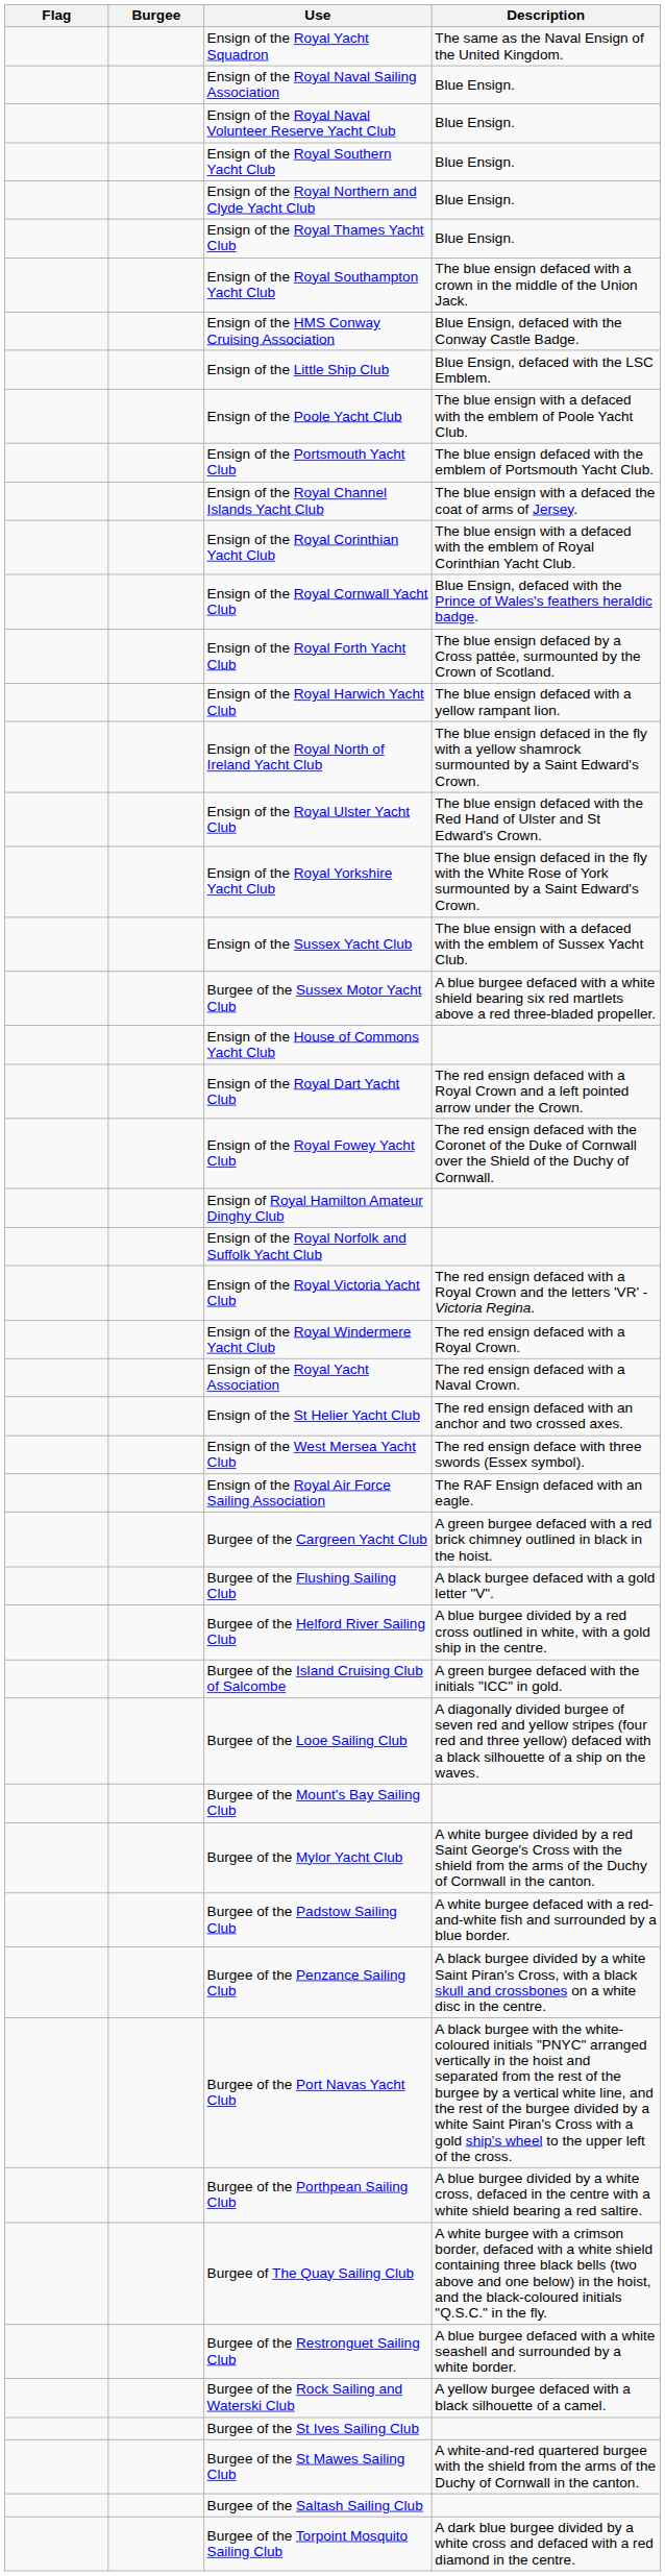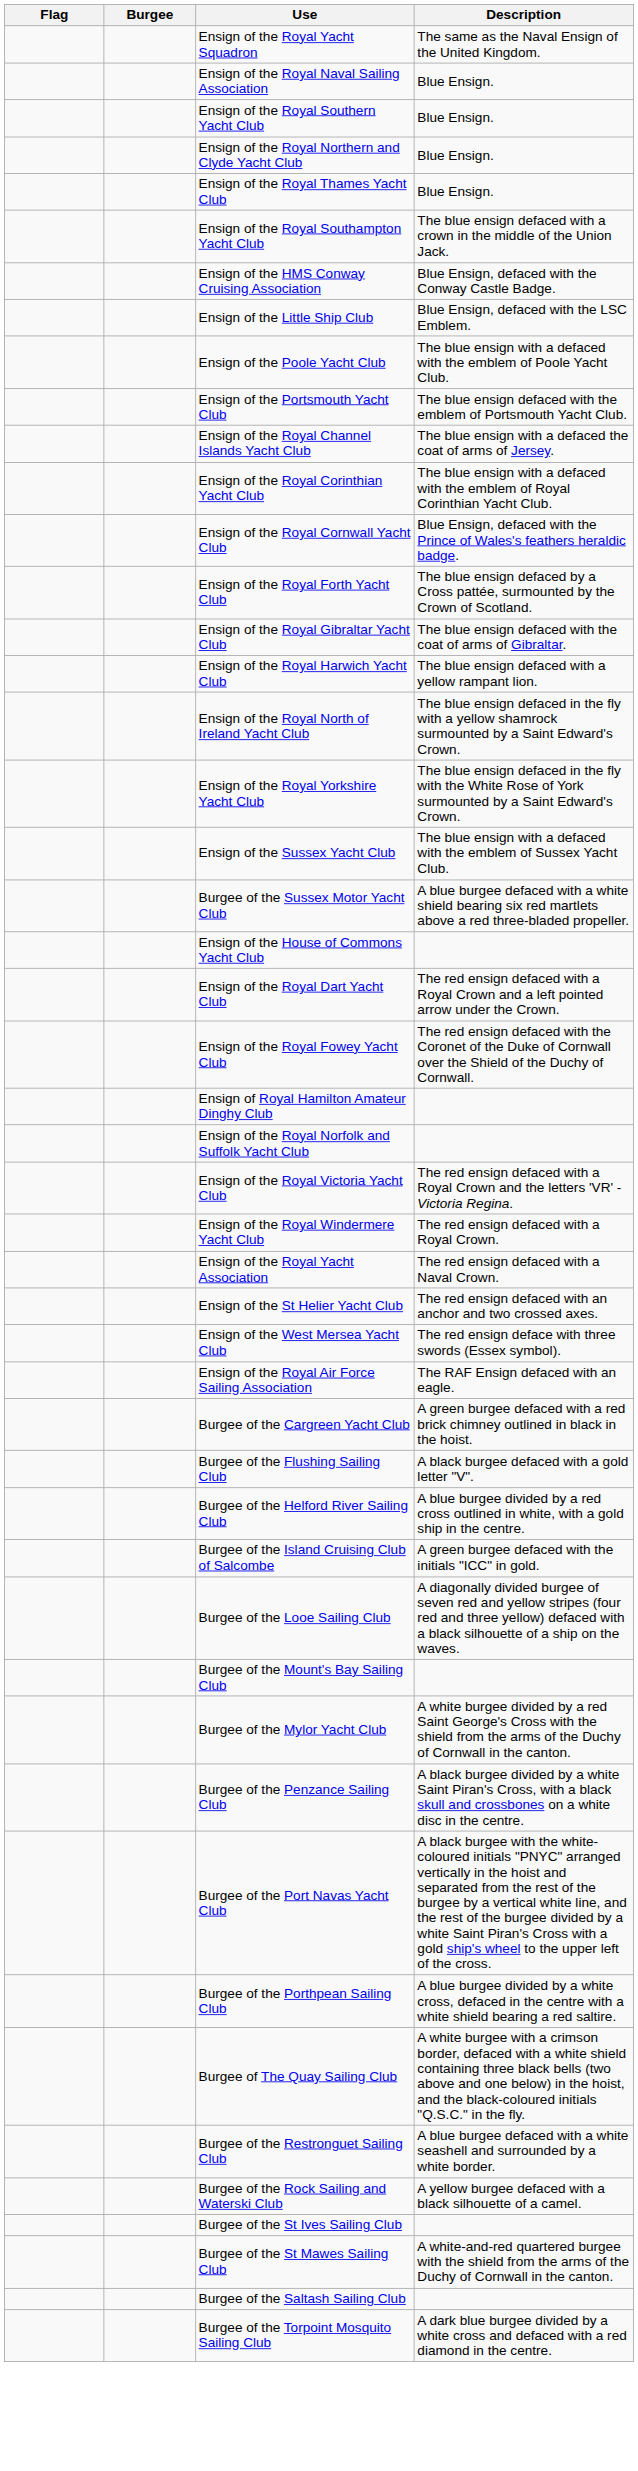- row: Ensign of the Royal Naval Volunteer Reserve Yacht Club | Blue Ensign.
+ row: Ensign of the Royal Gibraltar Yacht Club | The blue ensign defaced with the coat of arms of Gibraltar.
- row: Ensign of the Royal Ulster Yacht Club | The blue ensign defaced with the Red Hand of Ulster and St Edward's Crown.
- row: Burgee of the Padstow Sailing Club | A white burgee defaced with a red-and-white fish and surrounded by a blue border.
